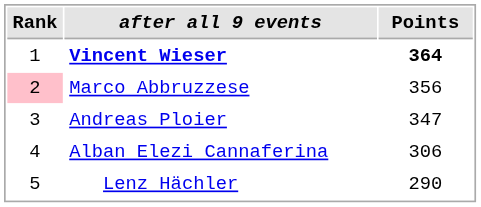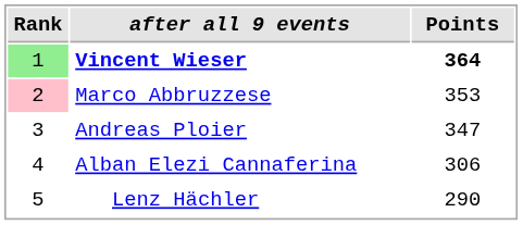Vincent Wieser | Rank: no background -> lightgreen background
Marco Abbruzzese | Points: 356 -> 353
